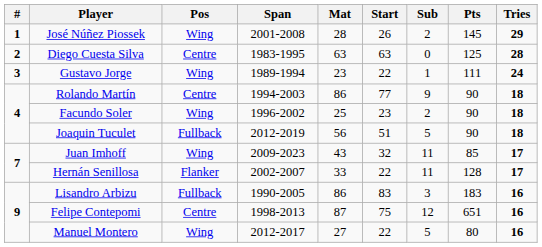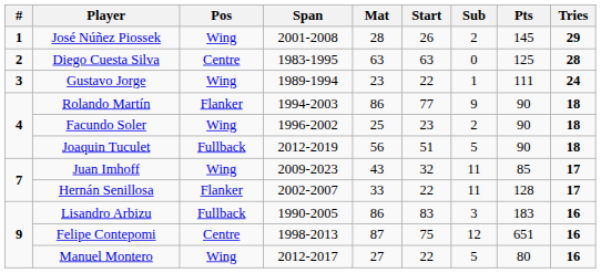Rolando Martín | Pos: Centre -> Flanker
